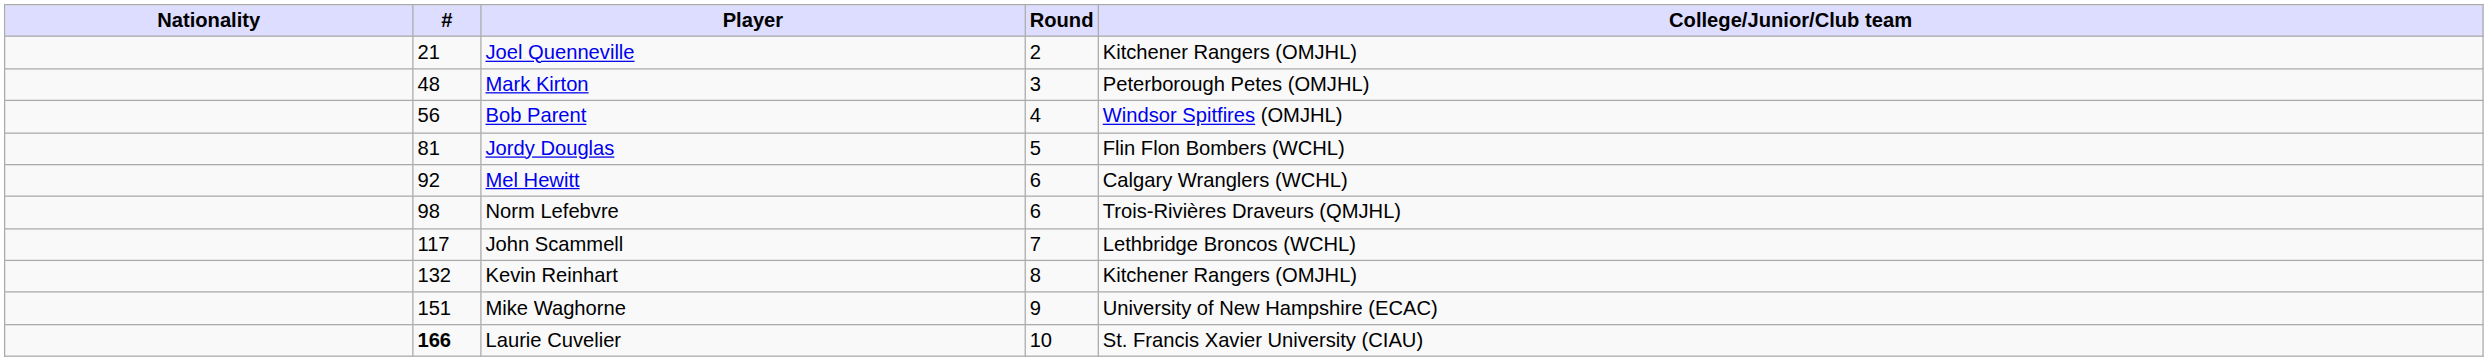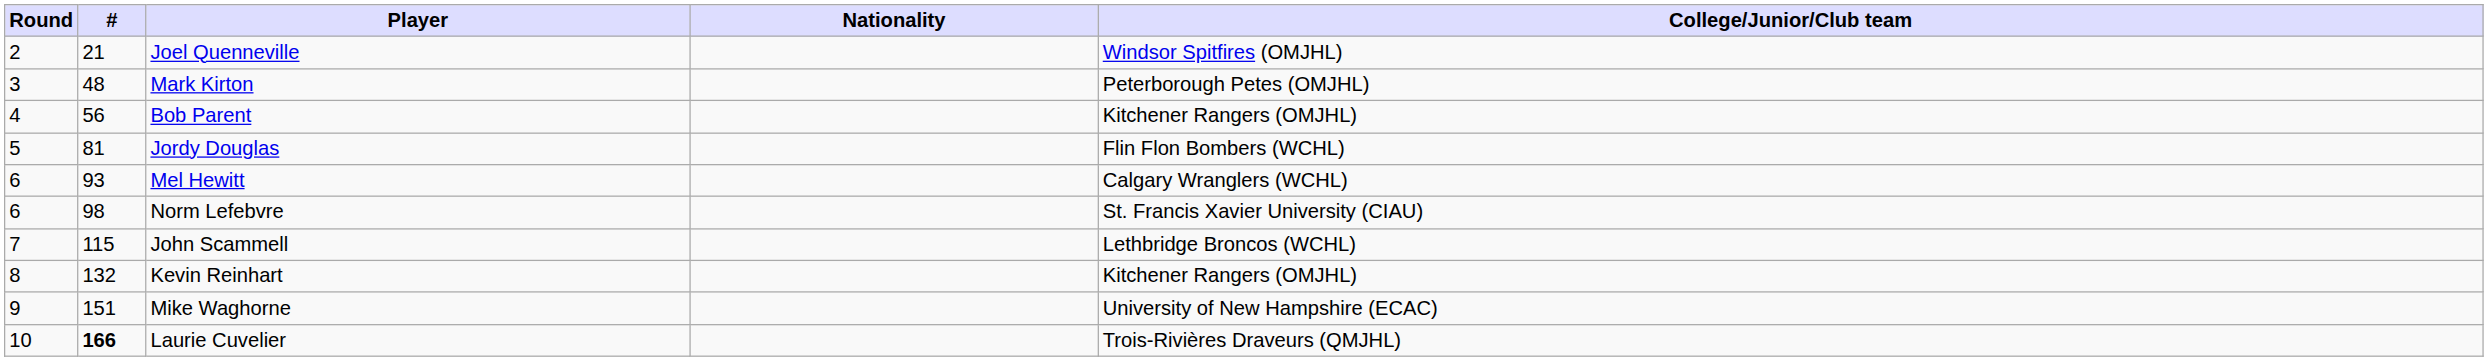columns swapped: Round <-> Nationality
Joel Quenneville | College/Junior/Club team: Kitchener Rangers (OMJHL) -> Windsor Spitfires (OMJHL)
Bob Parent | College/Junior/Club team: Windsor Spitfires (OMJHL) -> Kitchener Rangers (OMJHL)
Mel Hewitt | #: 92 -> 93
Norm Lefebvre | College/Junior/Club team: Trois-Rivières Draveurs (QMJHL) -> St. Francis Xavier University (CIAU)
John Scammell | #: 117 -> 115
Laurie Cuvelier | College/Junior/Club team: St. Francis Xavier University (CIAU) -> Trois-Rivières Draveurs (QMJHL)
